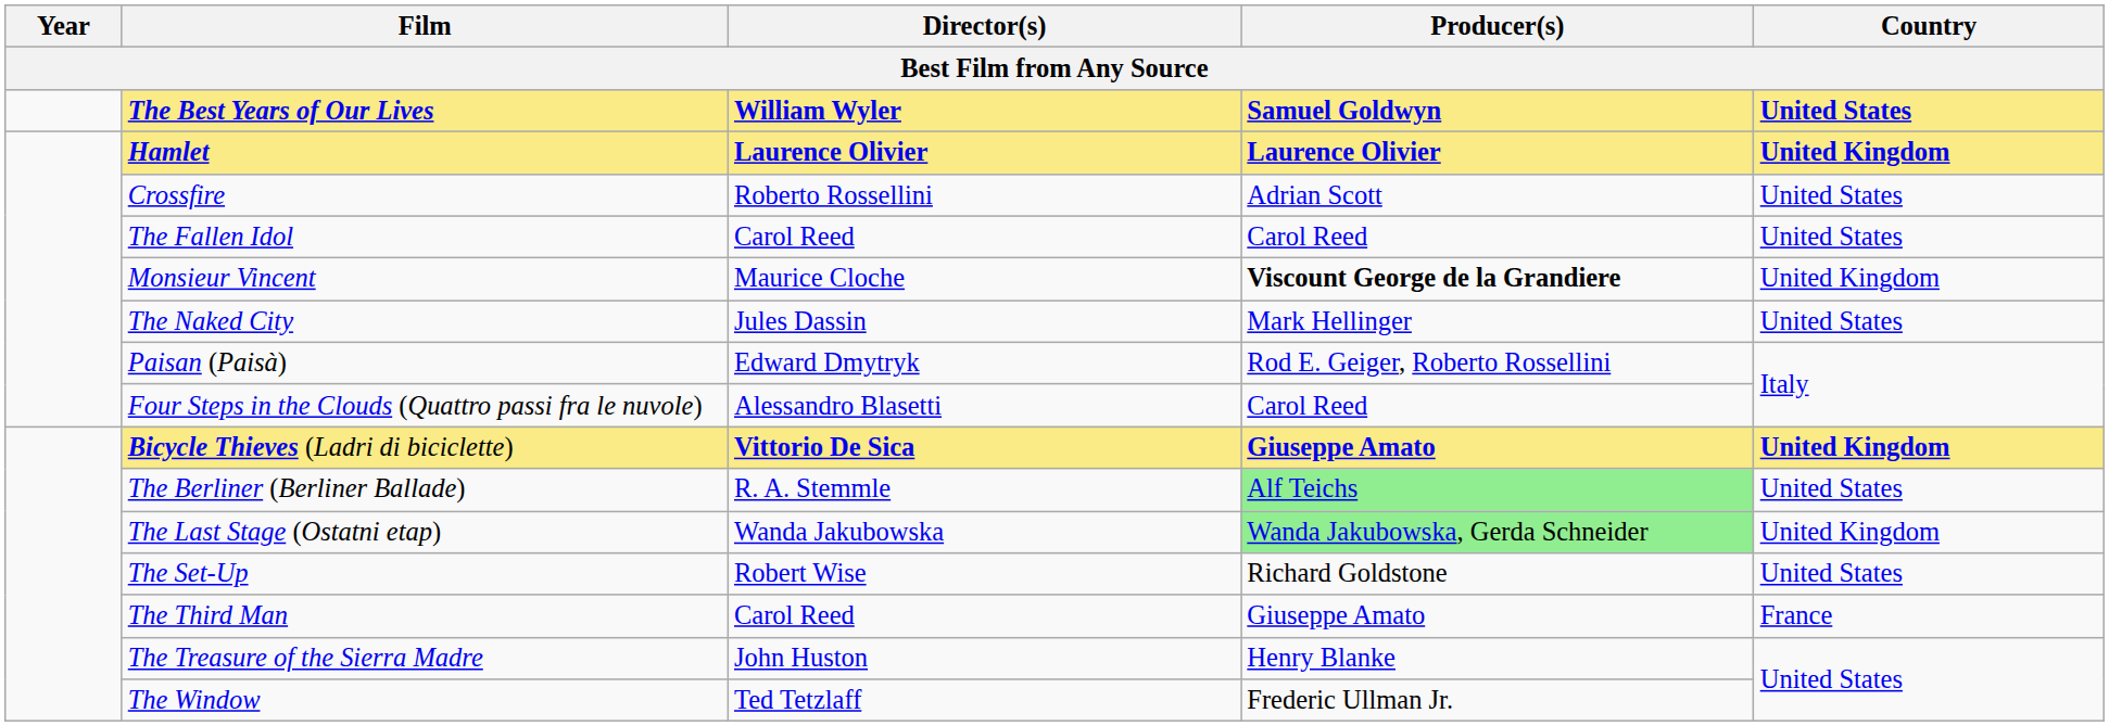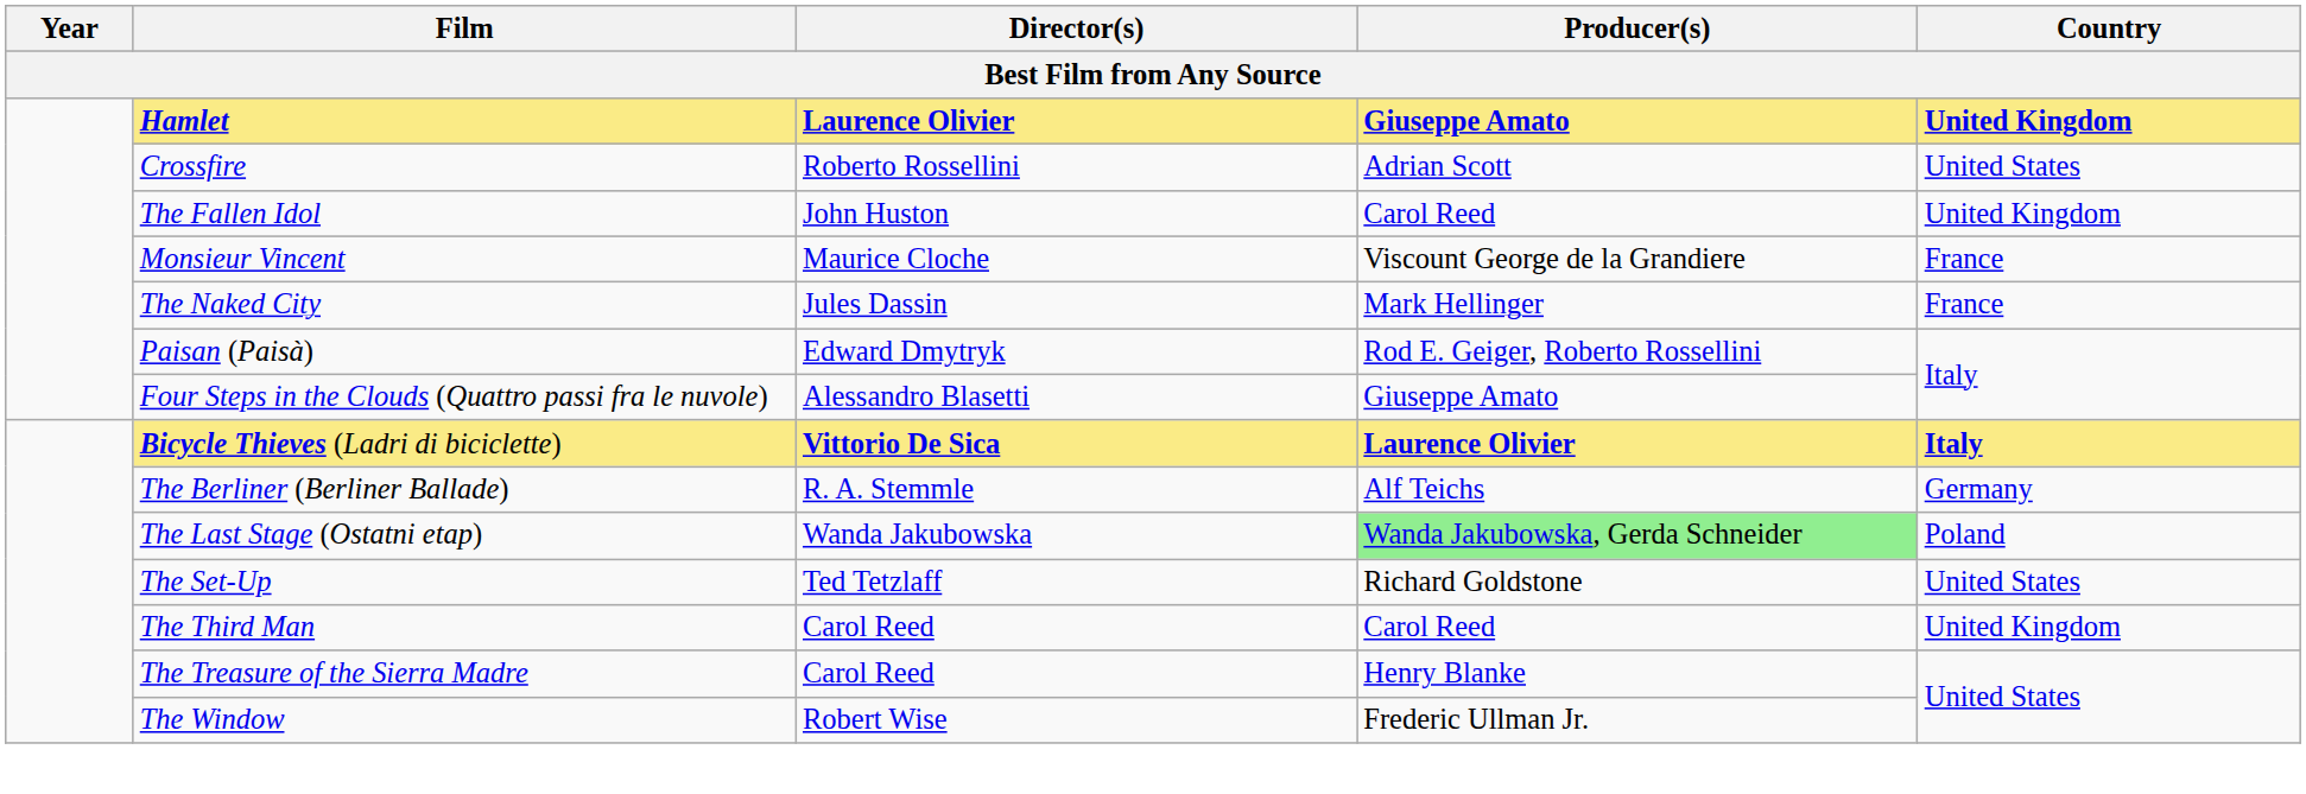- row: The Best Years of Our Lives | William Wyler | Samuel Goldwyn | United States
Hamlet | Producer(s): Laurence Olivier -> Giuseppe Amato
The Fallen Idol | Director(s): Carol Reed -> John Huston
The Fallen Idol | Country: United States -> United Kingdom
Monsieur Vincent | Producer(s): bold -> normal
Monsieur Vincent | Country: United Kingdom -> France
The Naked City | Country: United States -> France
Four Steps in the Clouds (Quattro passi fra le nuvole) | Producer(s): Carol Reed -> Giuseppe Amato
Bicycle Thieves (Ladri di biciclette) | Producer(s): Giuseppe Amato -> Laurence Olivier
Bicycle Thieves (Ladri di biciclette) | Country: United Kingdom -> Italy
The Berliner (Berliner Ballade) | Producer(s): lightgreen background -> no background
The Berliner (Berliner Ballade) | Country: United States -> Germany
The Last Stage (Ostatni etap) | Country: United Kingdom -> Poland
The Set-Up | Director(s): Robert Wise -> Ted Tetzlaff
The Third Man | Producer(s): Giuseppe Amato -> Carol Reed
The Third Man | Country: France -> United Kingdom
The Treasure of the Sierra Madre | Director(s): John Huston -> Carol Reed
The Window | Director(s): Ted Tetzlaff -> Robert Wise
